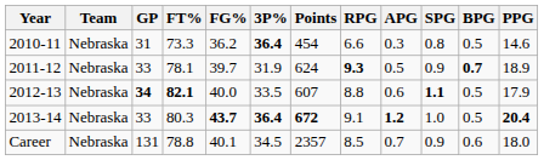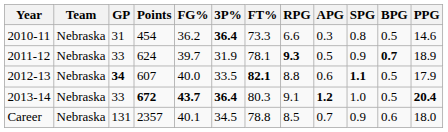columns swapped: Points <-> FT%
